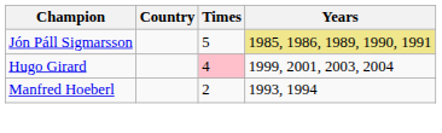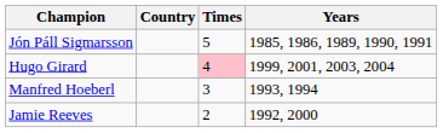Jón Páll Sigmarsson | Years: khaki background -> no background
Manfred Hoeberl | Times: 2 -> 3
+ row: Jamie Reeves | 2 | 1992, 2000
